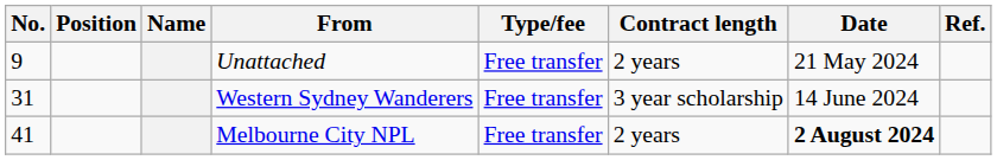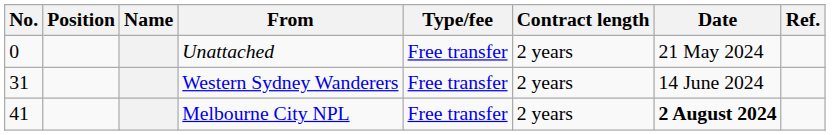Unattached | No.: 9 -> 0
Western Sydney Wanderers | Contract length: 3 year scholarship -> 2 years
